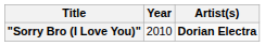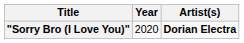"Sorry Bro (I Love You)" | Year: 2010 -> 2020
